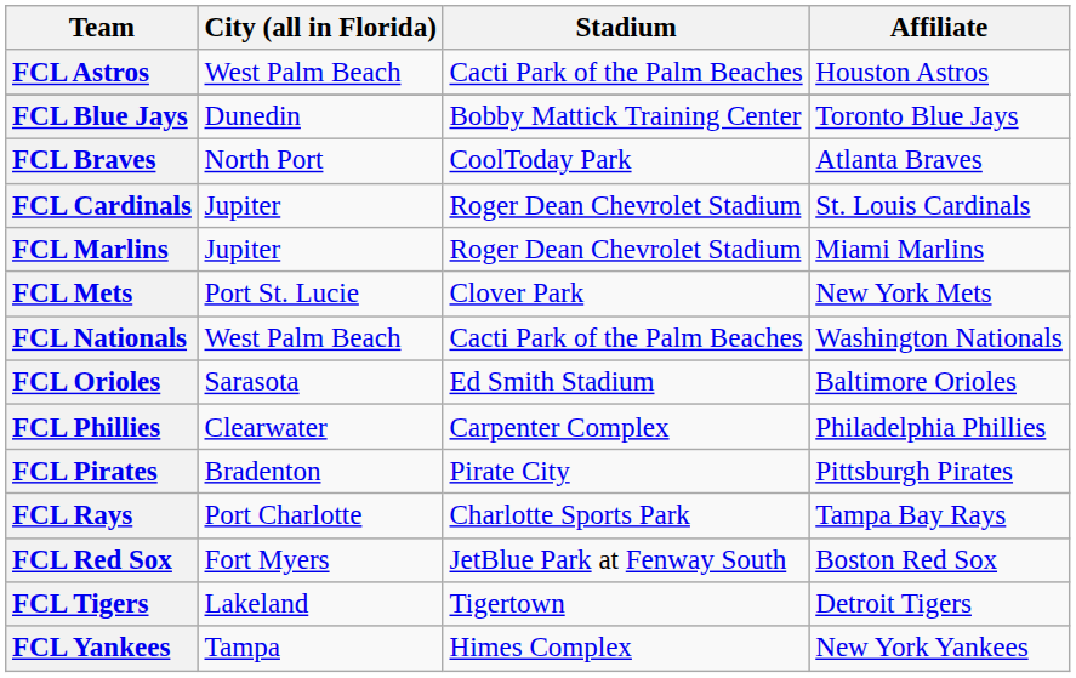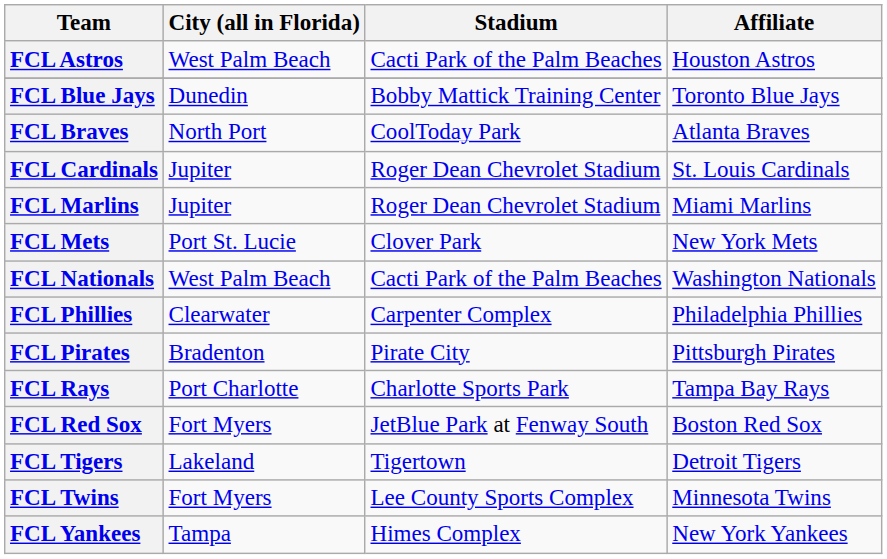- row: FCL Orioles | Sarasota | Ed Smith Stadium | Baltimore Orioles
+ row: FCL Twins | Fort Myers | Lee County Sports Complex | Minnesota Twins
